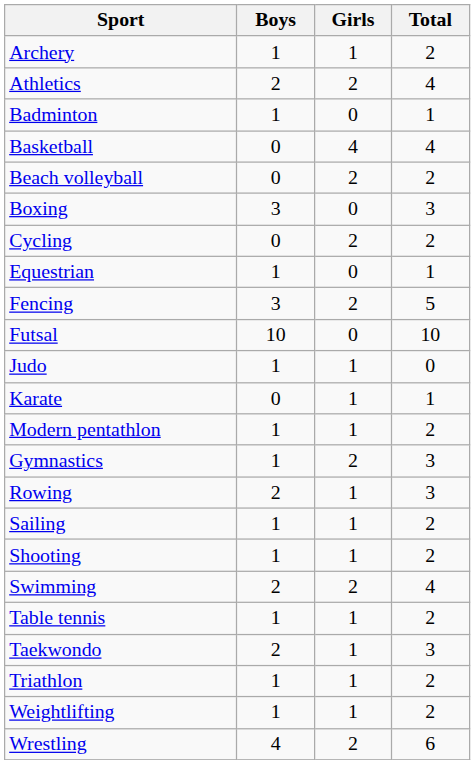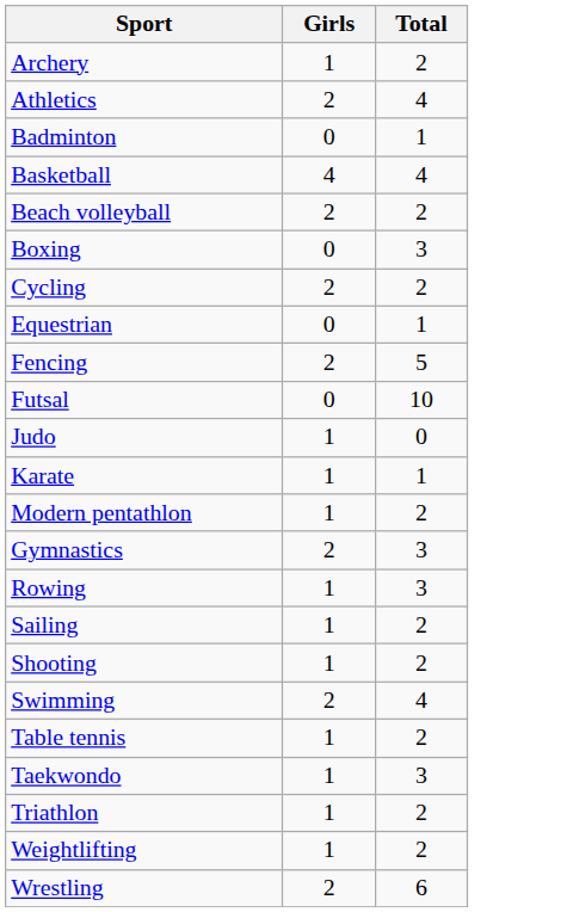- column: Boys | 1 | 2 | 1 | 0 | 0 | 3 | 0 | 1 | 3 | 10 | 1 | 0 | 1 | 1 | 2 | 1 | 1 | 2 | 1 | 2 | 1 | 1 | 4
